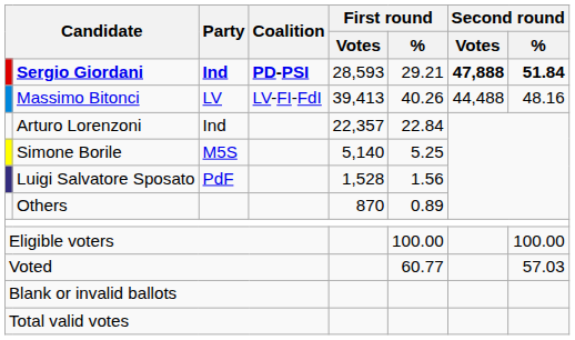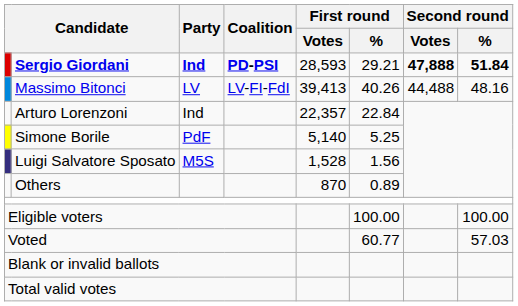Simone Borile | Party: M5S -> PdF
Luigi Salvatore Sposato | Party: PdF -> M5S
